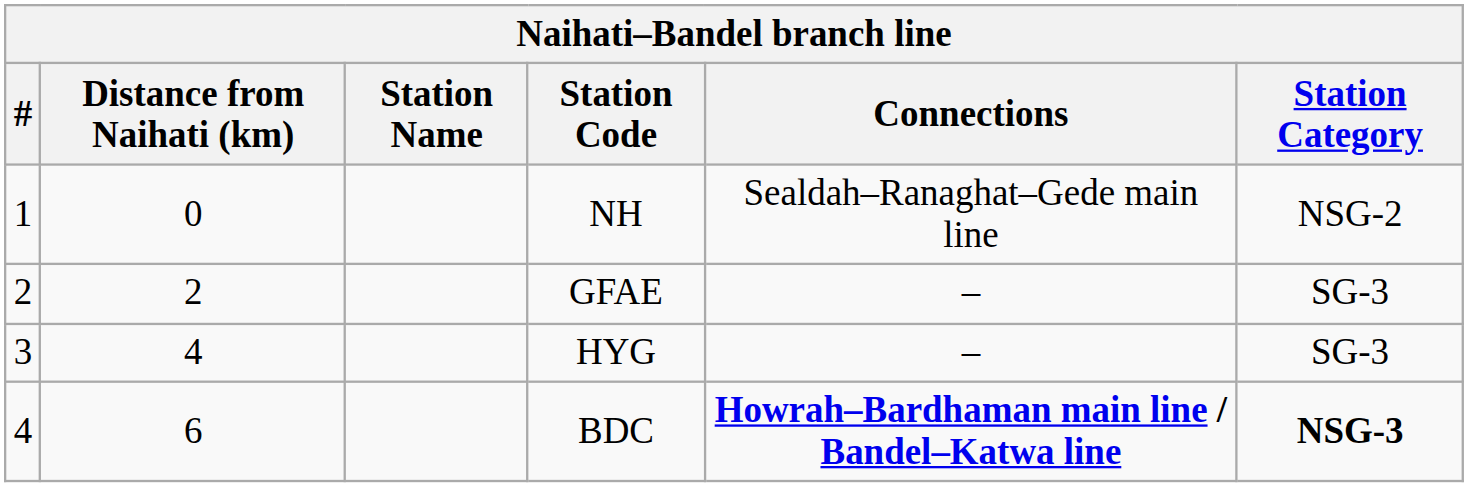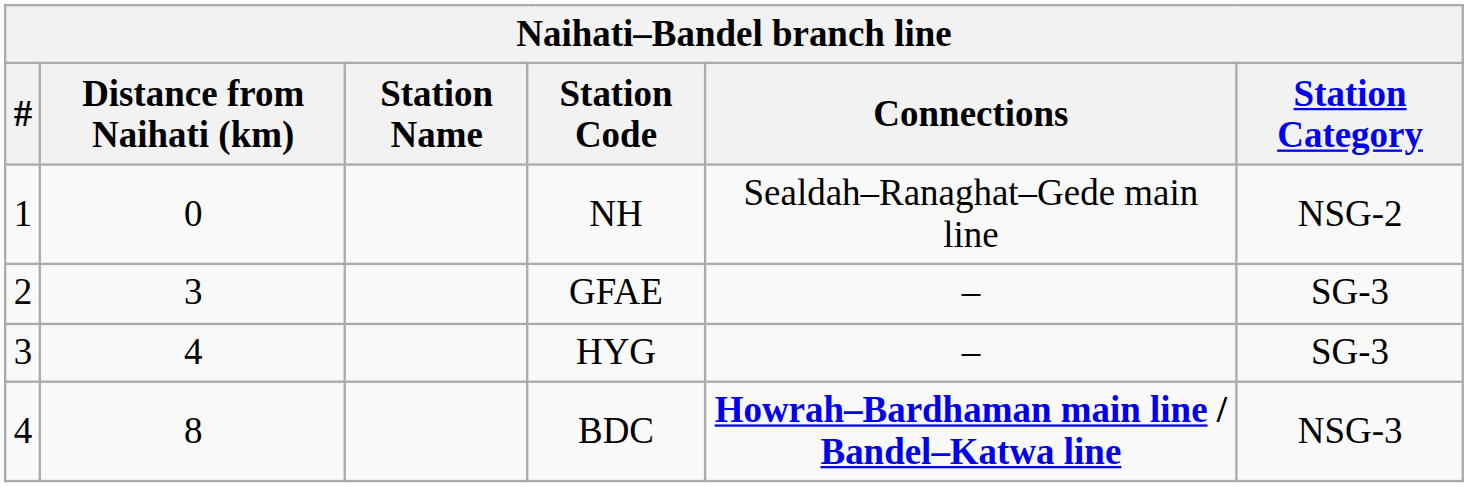GFAE | Distance from Naihati (km): 2 -> 3
BDC | Distance from Naihati (km): 6 -> 8
BDC | Station Category: bold -> normal
